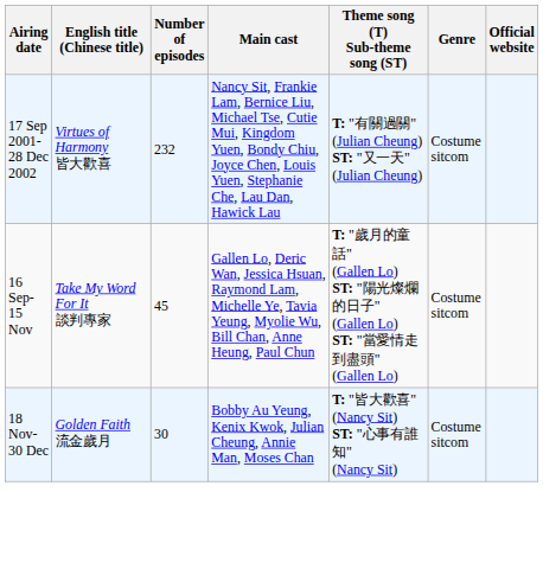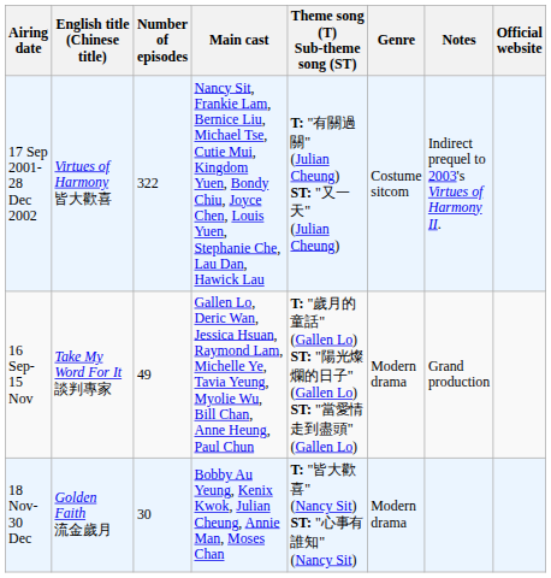+ column: Notes | Indirect prequel to 2003's Virtues of Harmony II. | Grand production
17 Sep 2001- 28 Dec 2002 | Number of episodes: 232 -> 322
16 Sep- 15 Nov | Number of episodes: 45 -> 49
16 Sep- 15 Nov | Genre: Costume sitcom -> Modern drama
18 Nov- 30 Dec | Genre: Costume sitcom -> Modern drama
